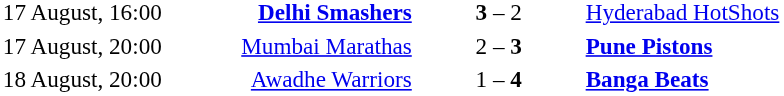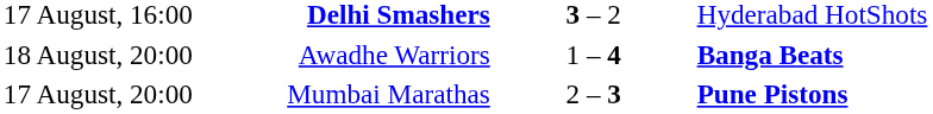rows swapped: 17 August, 20:00 <-> 18 August, 20:00
